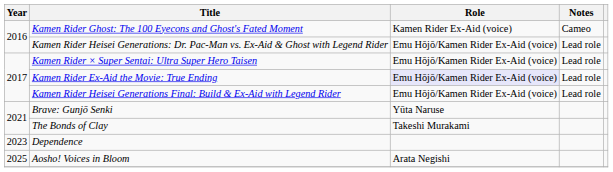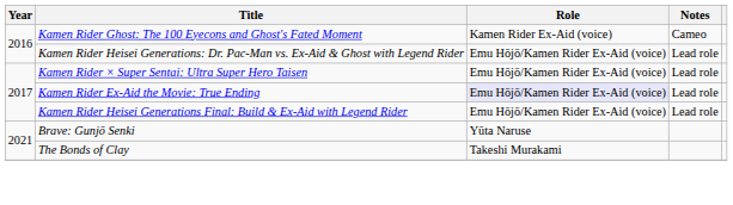- row: 2023 | Dependence
- row: 2025 | Aosho! Voices in Bloom | Arata Negishi
